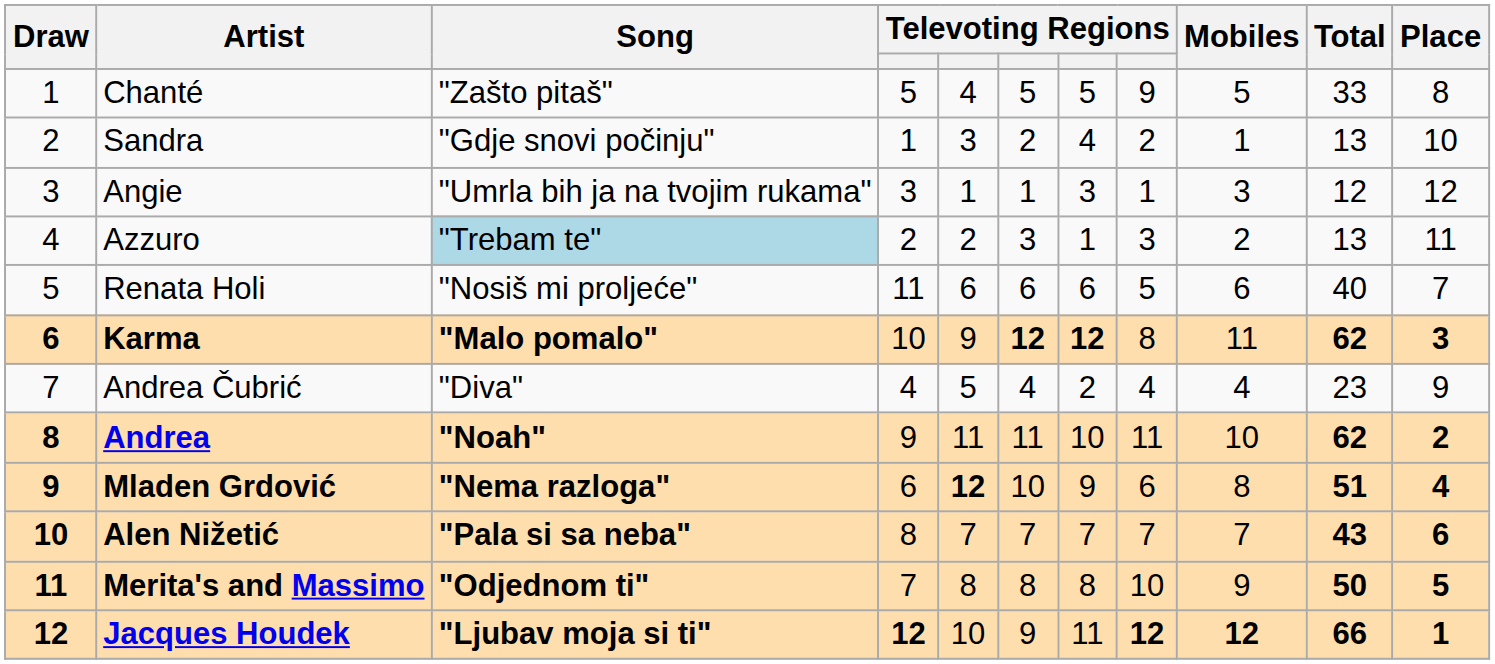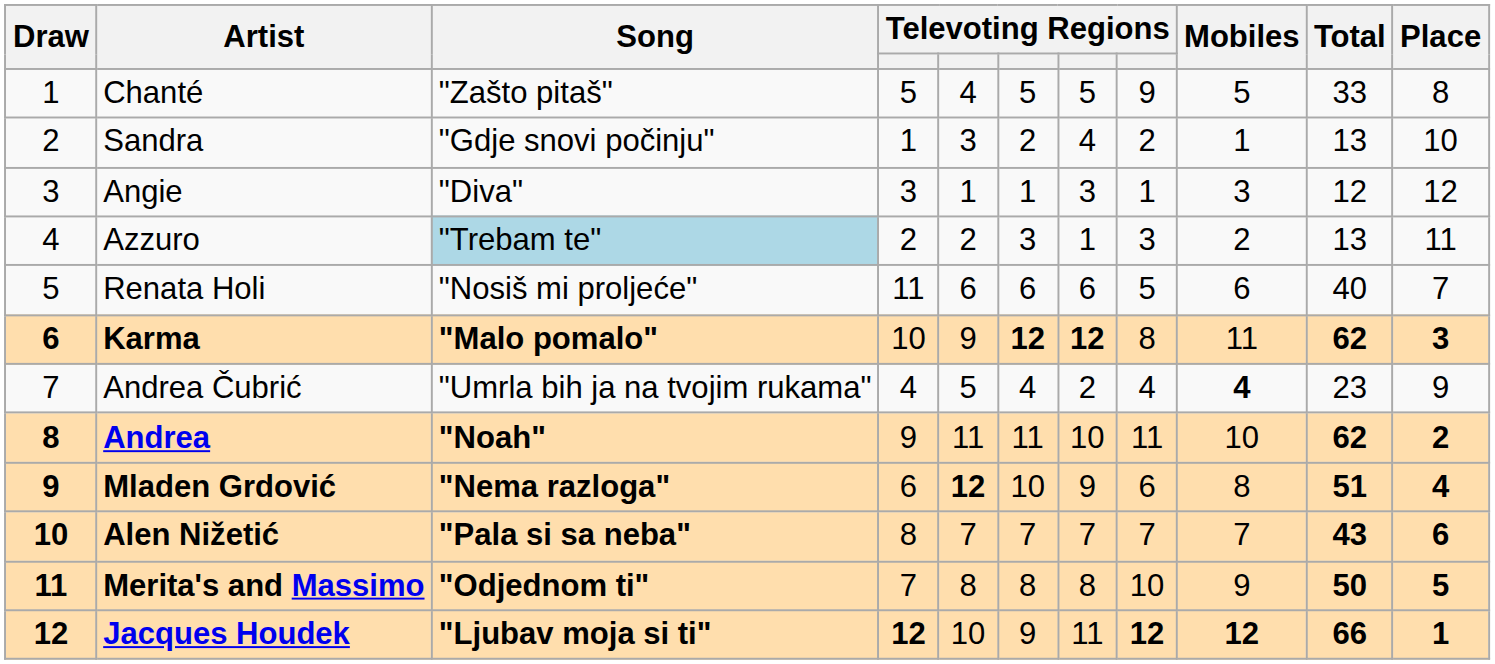Angie | Song: "Umrla bih ja na tvojim rukama" -> "Diva"
Andrea Čubrić | Song: "Diva" -> "Umrla bih ja na tvojim rukama"
Andrea Čubrić | Mobiles: normal -> bold
